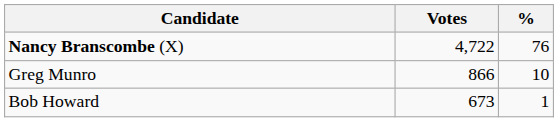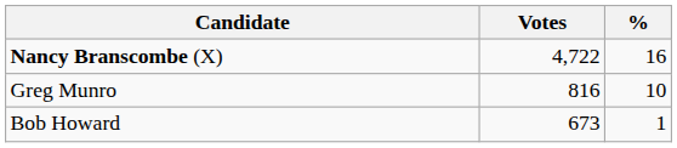Nancy Branscombe (X) | %: 76 -> 16
Greg Munro | Votes: 866 -> 816
